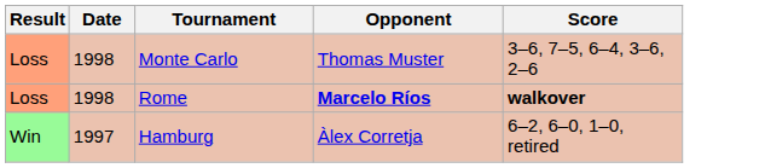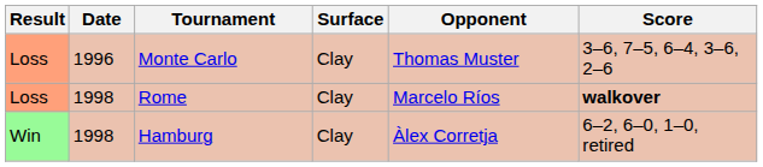+ column: Surface | Clay | Clay | Clay
Monte Carlo | Date: 1998 -> 1996
Rome | Opponent: bold -> normal
Hamburg | Date: 1997 -> 1998
